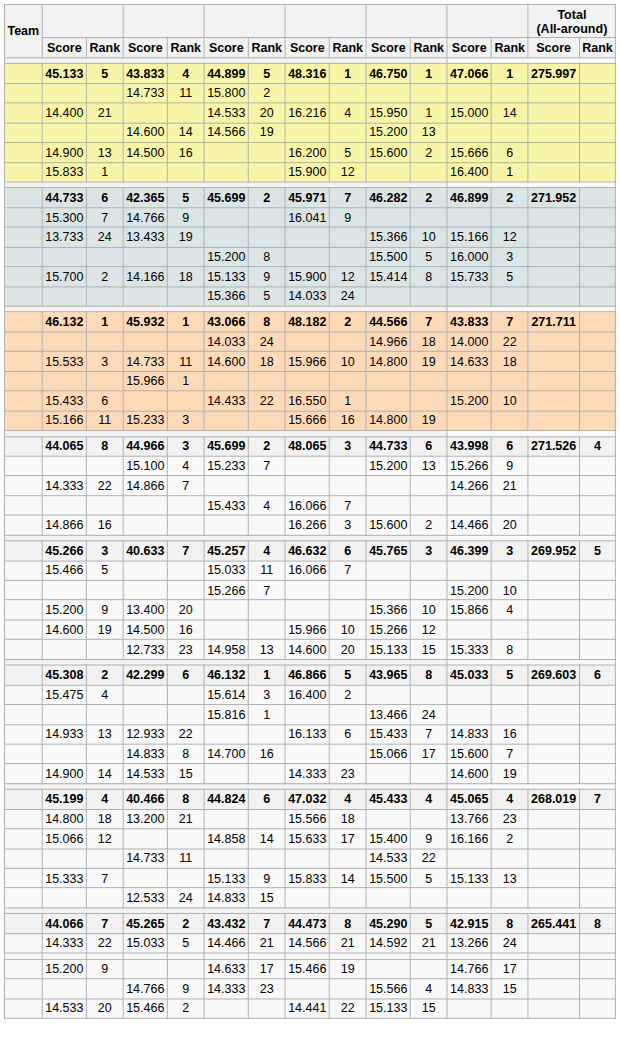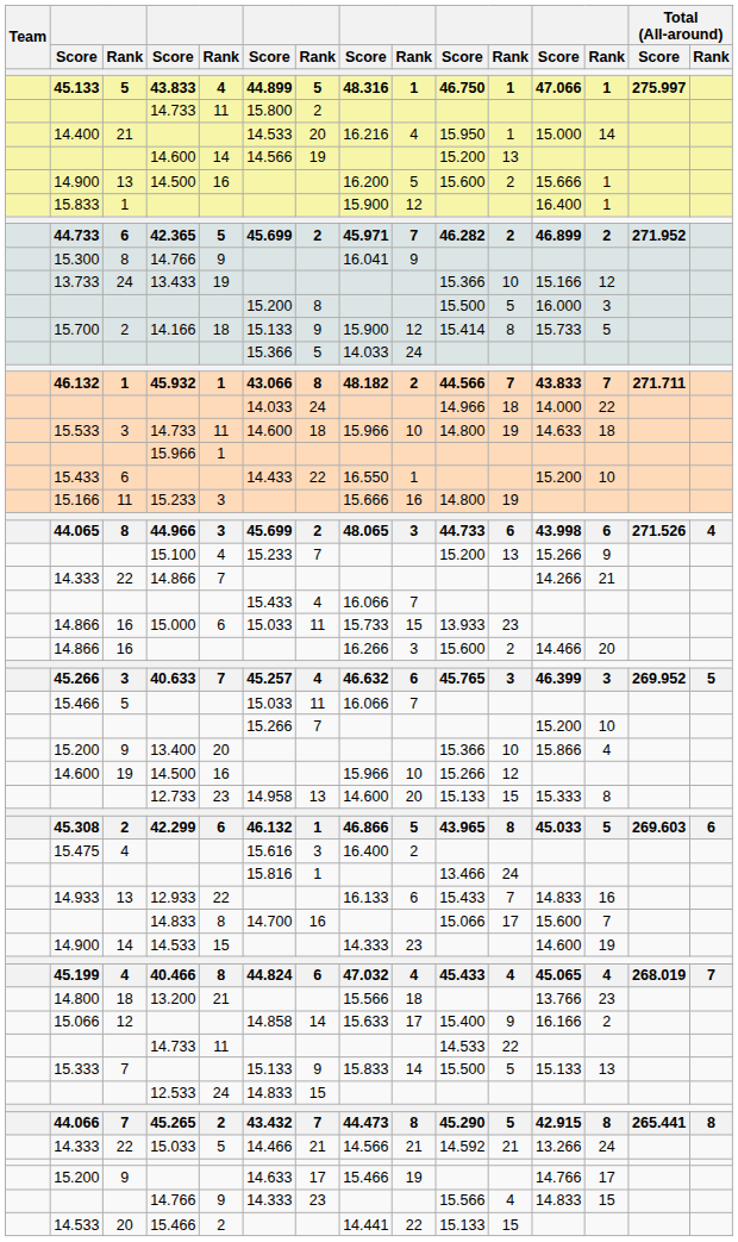14.900 / 14.500 | column 13: 6 -> 1
15.300 | column 3: 7 -> 8
+ row: 14.866 | 16 | 15.000 | 6 | 15.033 | 11 | 15.733 | 15 | 13.933 | 23
15.475 | Score / 44.899: 15.614 -> 15.616
